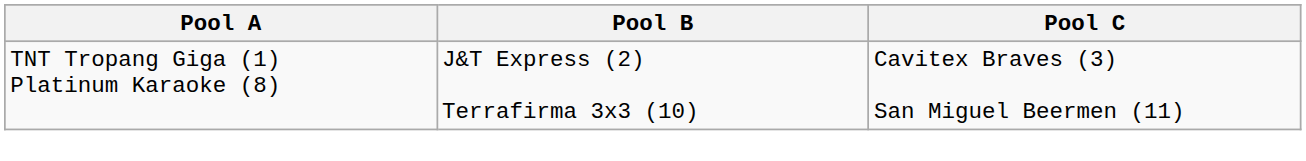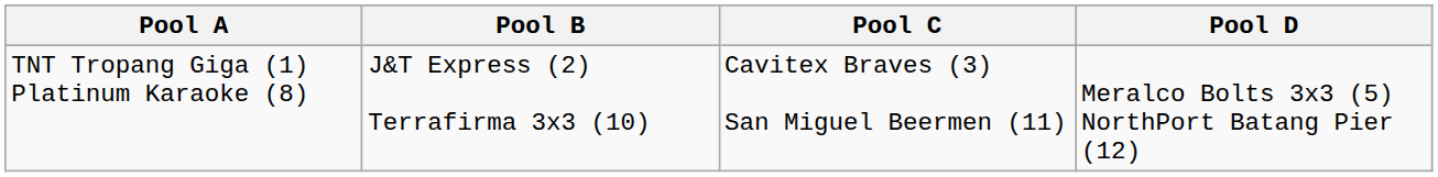+ column: Pool D | Meralco Bolts 3x3 (5) NorthPort Batang Pier (12)
